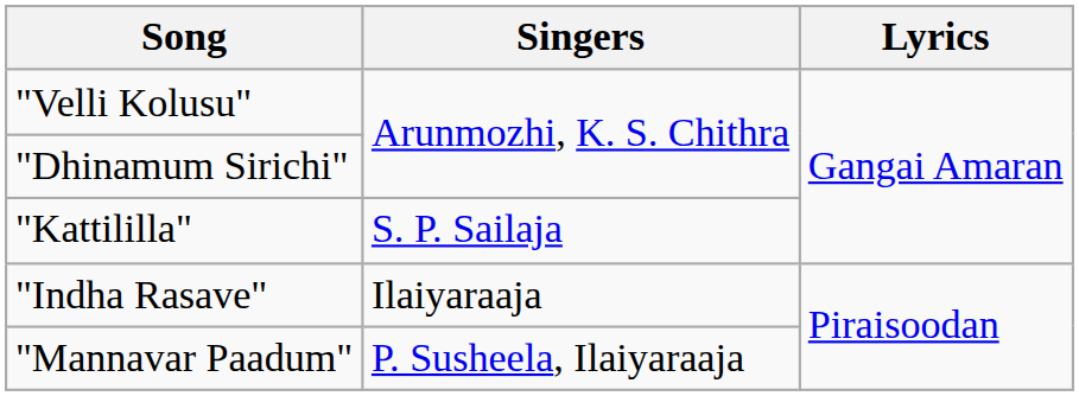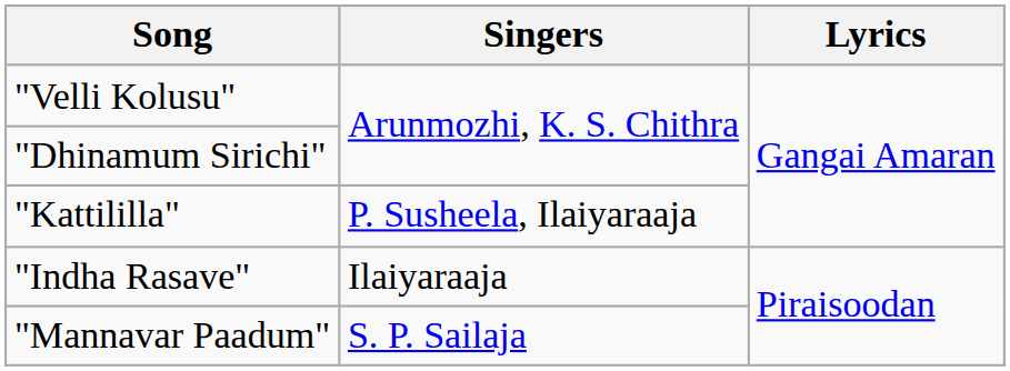"Kattililla" | Singers: S. P. Sailaja -> P. Susheela, Ilaiyaraaja
"Mannavar Paadum" | Singers: P. Susheela, Ilaiyaraaja -> S. P. Sailaja
